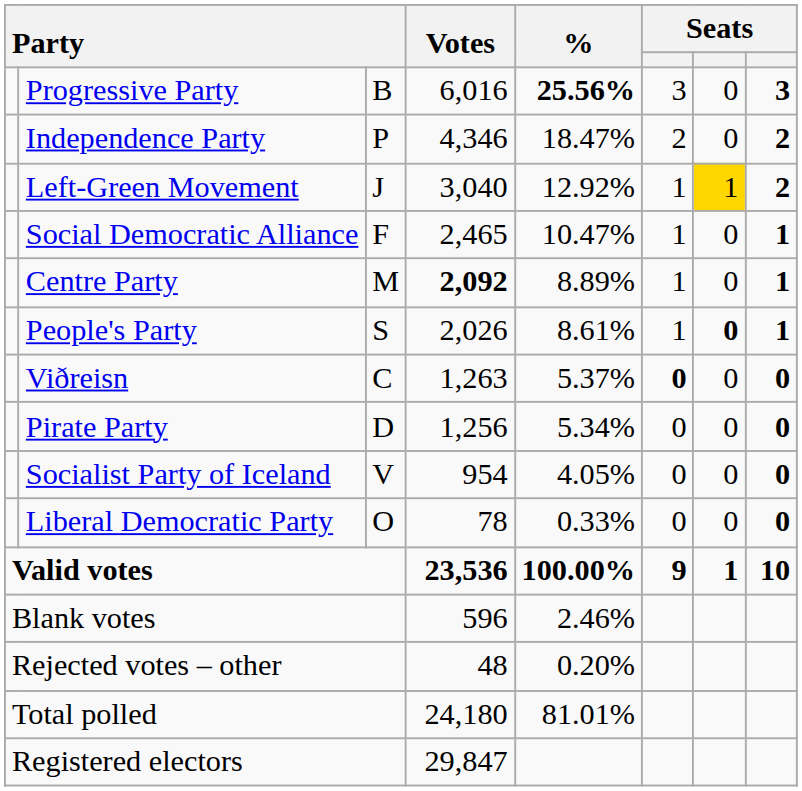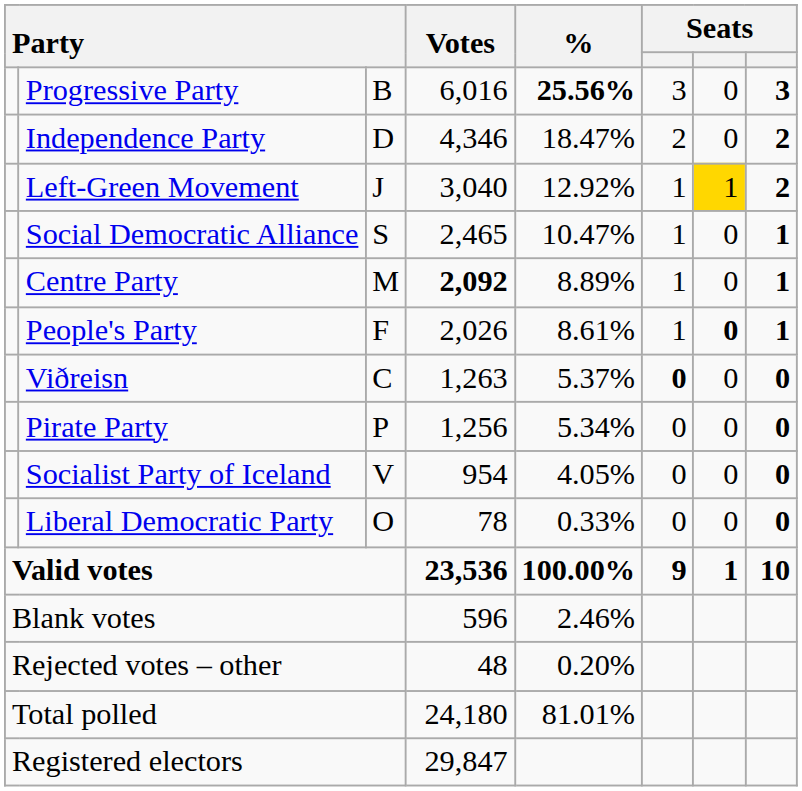Independence Party | column 3: P -> D
Social Democratic Alliance | column 3: F -> S
People's Party | column 3: S -> F
Pirate Party | column 3: D -> P
